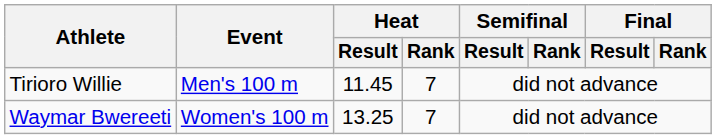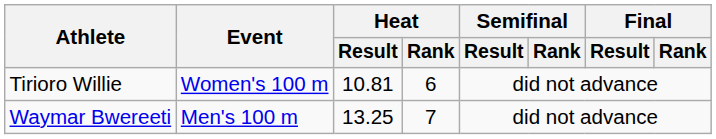Tirioro Willie | Event: Men's 100 m -> Women's 100 m
Tirioro Willie | Heat / Result: 11.45 -> 10.81
Tirioro Willie | Heat / Rank: 7 -> 6
Waymar Bwereeti | Event: Women's 100 m -> Men's 100 m
